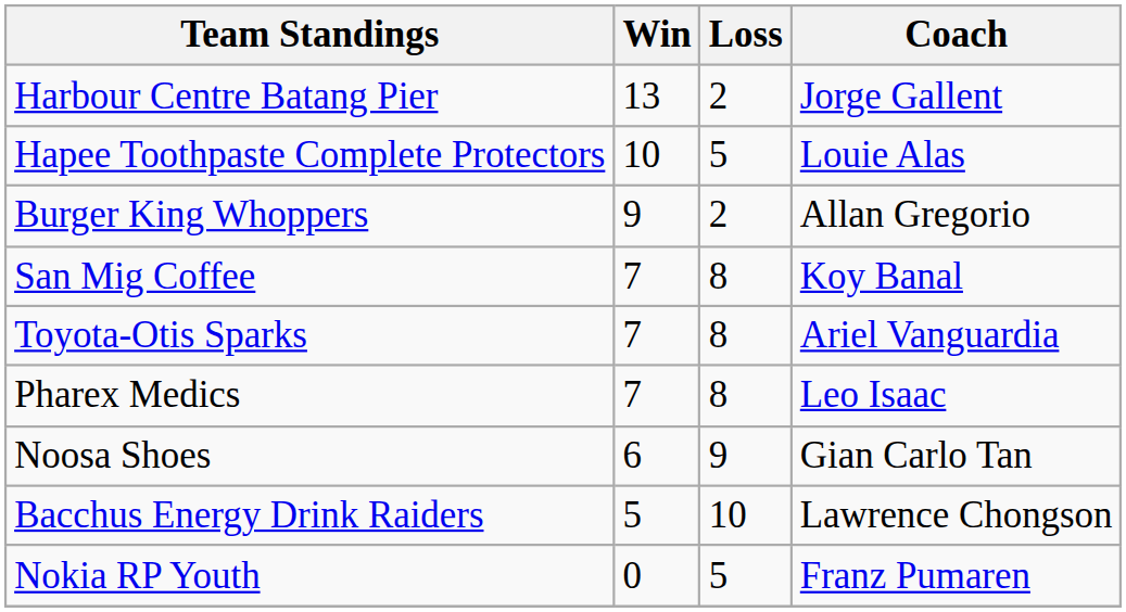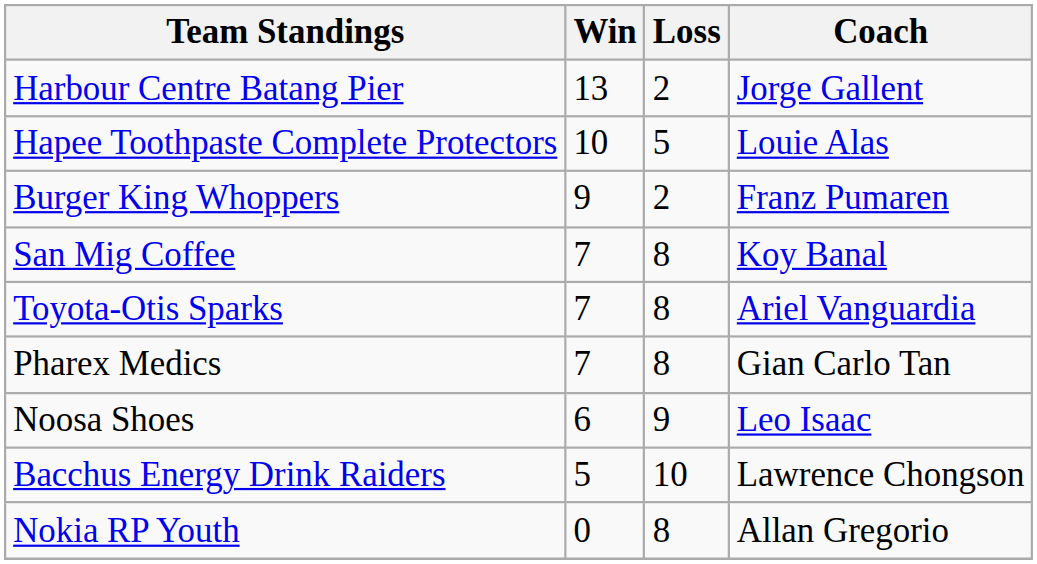Burger King Whoppers | Coach: Allan Gregorio -> Franz Pumaren
Pharex Medics | Coach: Leo Isaac -> Gian Carlo Tan
Noosa Shoes | Coach: Gian Carlo Tan -> Leo Isaac
Nokia RP Youth | Loss: 5 -> 8
Nokia RP Youth | Coach: Franz Pumaren -> Allan Gregorio
